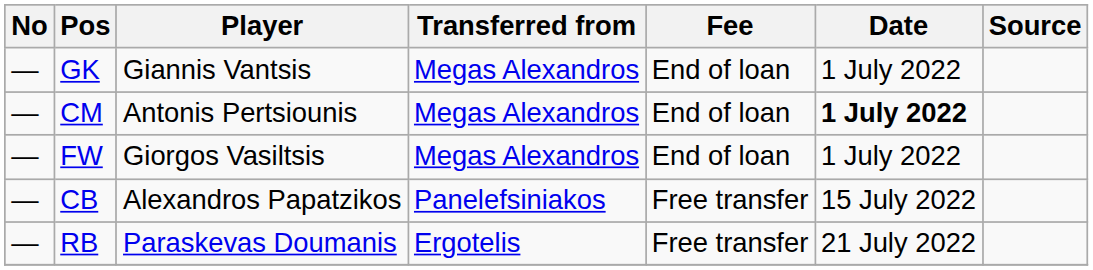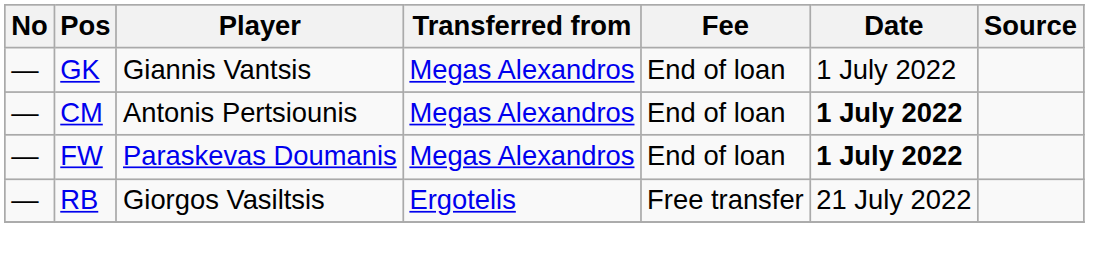FW | Player: Giorgos Vasiltsis -> Paraskevas Doumanis
FW | Date: normal -> bold
- row: — | CB | Alexandros Papatzikos | Panelefsiniakos | Free transfer | 15 July 2022
RB | Player: Paraskevas Doumanis -> Giorgos Vasiltsis
